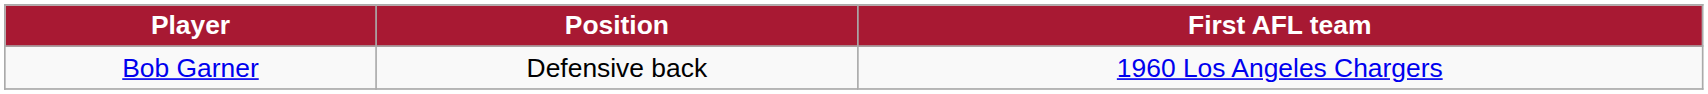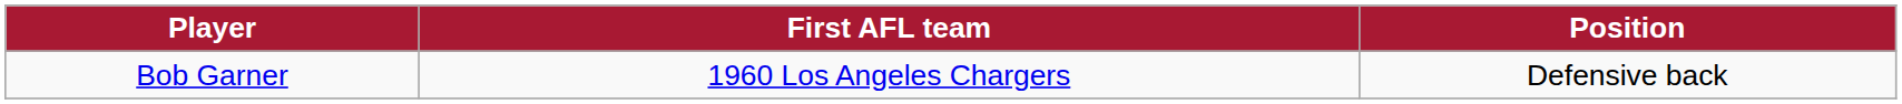columns swapped: Position <-> First AFL team
